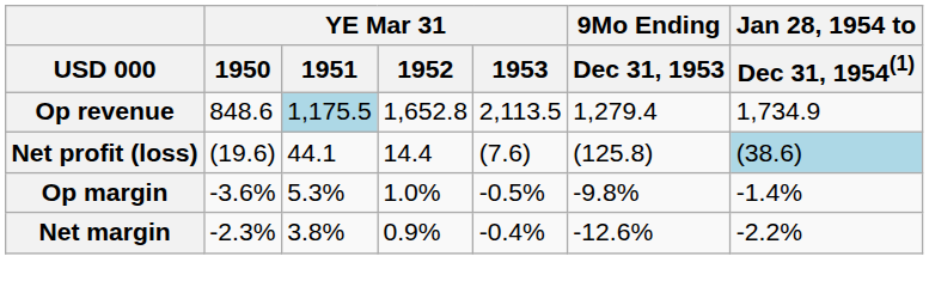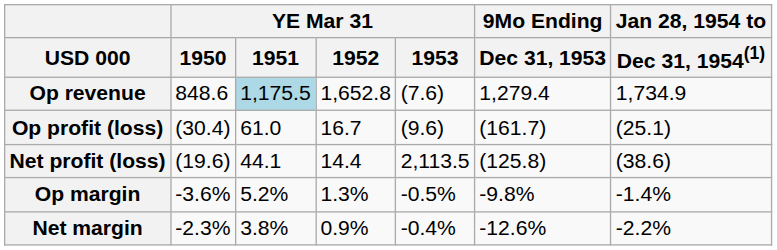Op revenue | YE Mar 31 / 1953: 2,113.5 -> (7.6)
+ row: Op profit (loss) | (30.4) | 61.0 | 16.7 | (9.6) | (161.7) | (25.1)
Net profit (loss) | YE Mar 31 / 1953: (7.6) -> 2,113.5
Net profit (loss) | Jan 28, 1954 to / Dec 31, 1954(1): lightblue background -> no background
Op margin | YE Mar 31 / 1951: 5.3% -> 5.2%
Op margin | YE Mar 31 / 1952: 1.0% -> 1.3%
